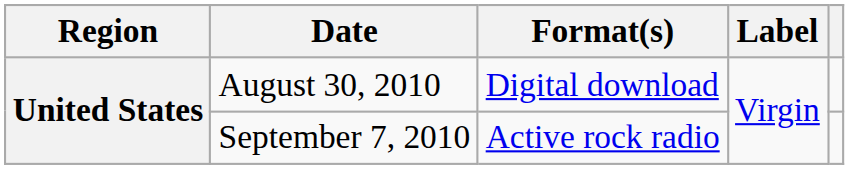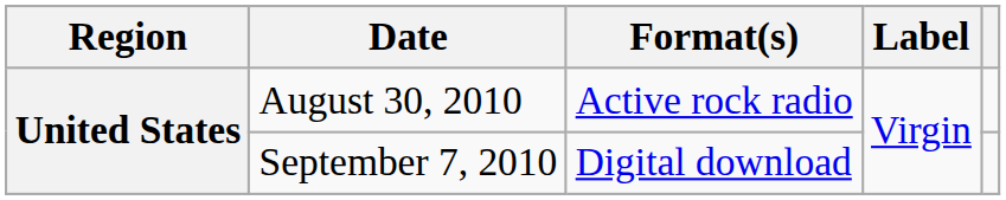August 30, 2010 | Format(s): Digital download -> Active rock radio
September 7, 2010 | Format(s): Active rock radio -> Digital download
